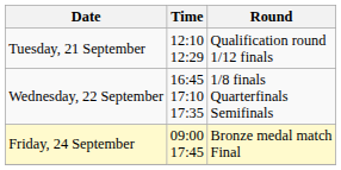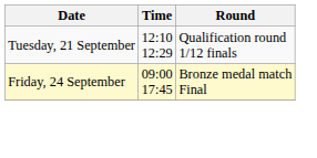- row: Wednesday, 22 September | 16:45 17:10 17:35 | 1/8 finals Quarterfinals Semifinals
